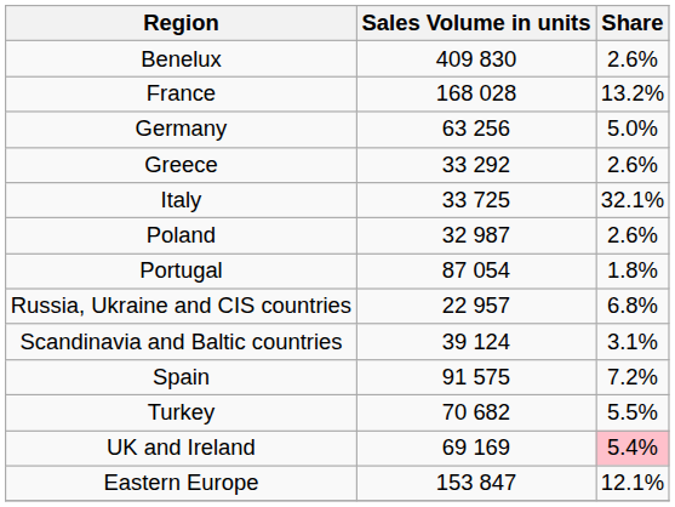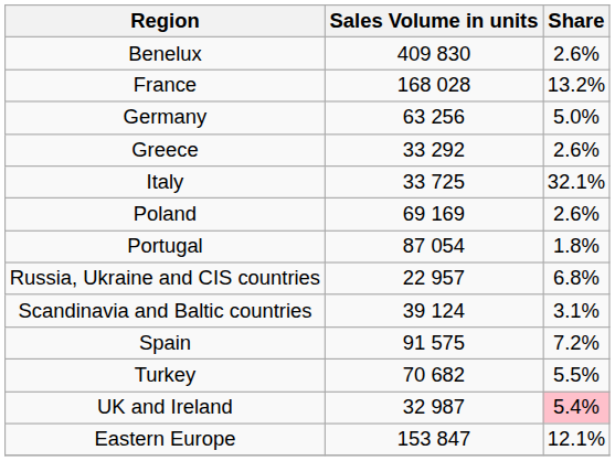Poland | Sales Volume in units: 32 987 -> 69 169
UK and Ireland | Sales Volume in units: 69 169 -> 32 987
